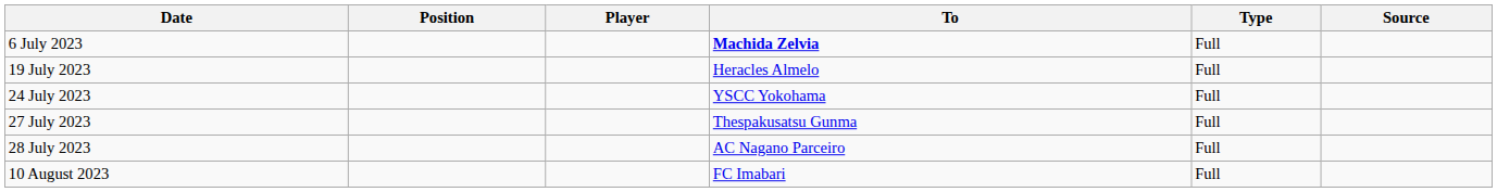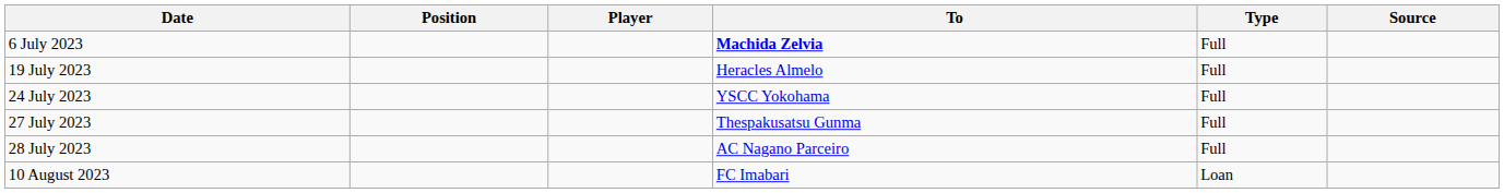10 August 2023 | Type: Full -> Loan
